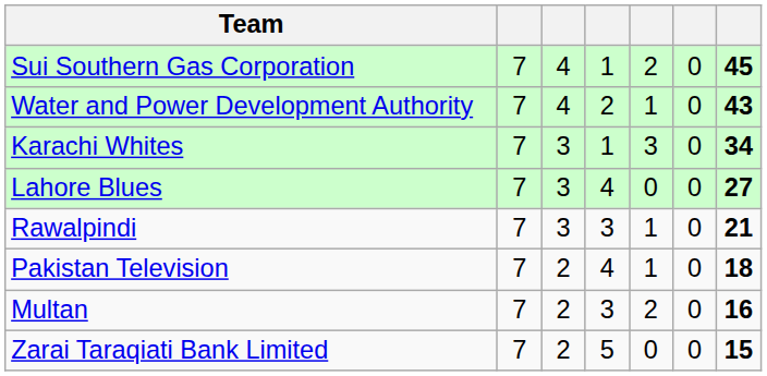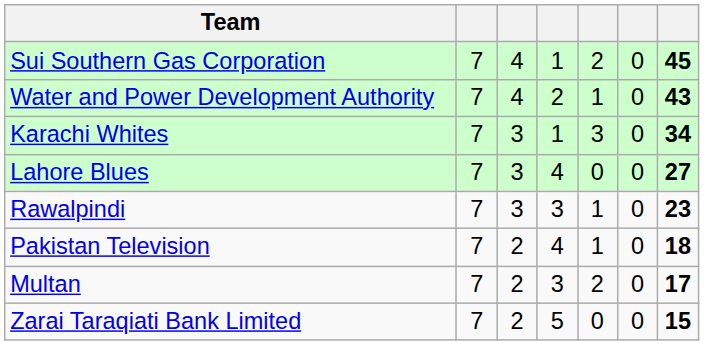Rawalpindi | column 7: 21 -> 23
Multan | column 7: 16 -> 17
